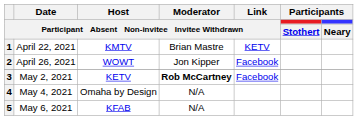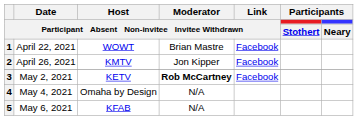1 | Host / Participant Absent Non-invitee Invitee Withdrawn: KMTV -> WOWT
1 | Link / Participant Absent Non-invitee Invitee Withdrawn: KETV -> Facebook
2 | Host / Participant Absent Non-invitee Invitee Withdrawn: WOWT -> KMTV
